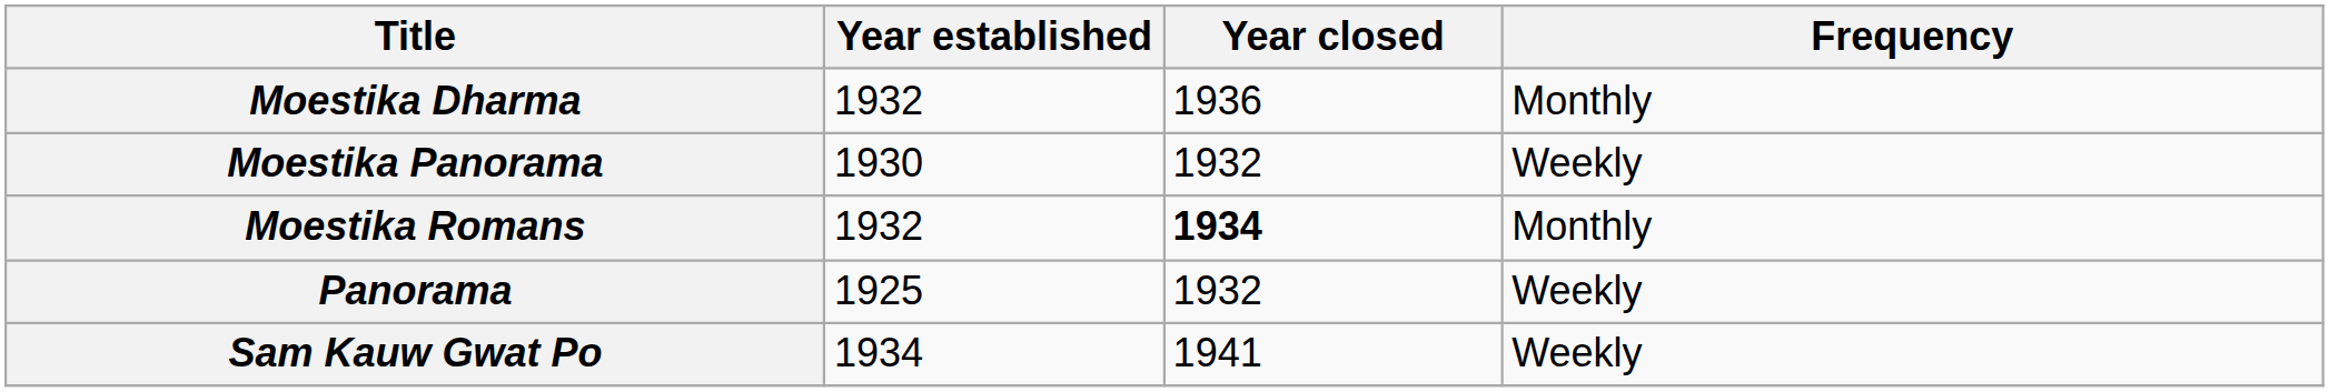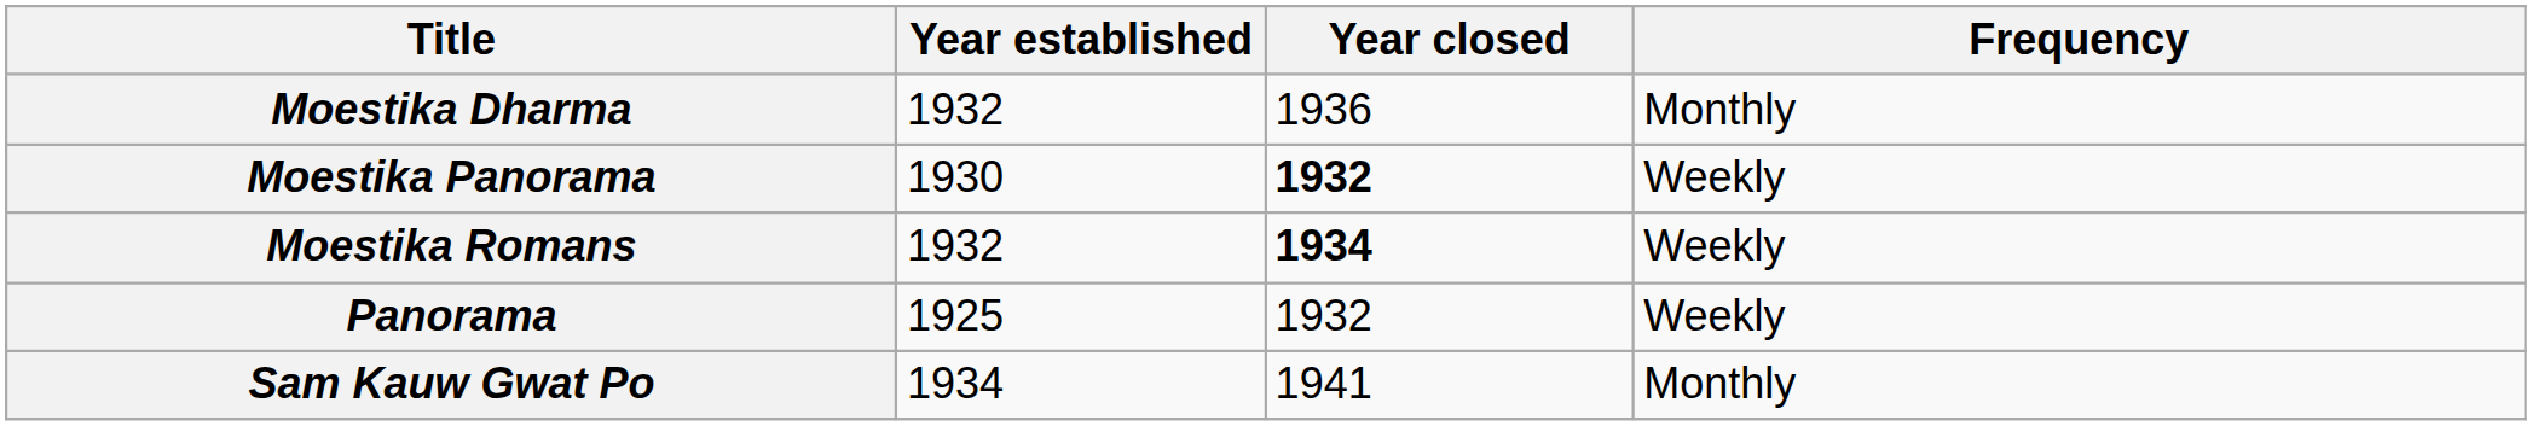Moestika Panorama | Year closed: normal -> bold
Moestika Romans | Frequency: Monthly -> Weekly
Sam Kauw Gwat Po | Frequency: Weekly -> Monthly
